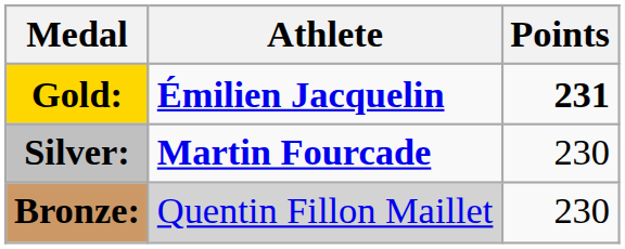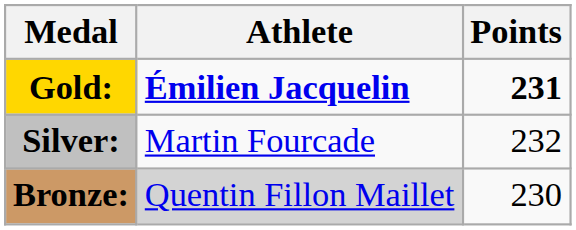Silver: | Athlete: bold -> normal
Silver: | Points: 230 -> 232
